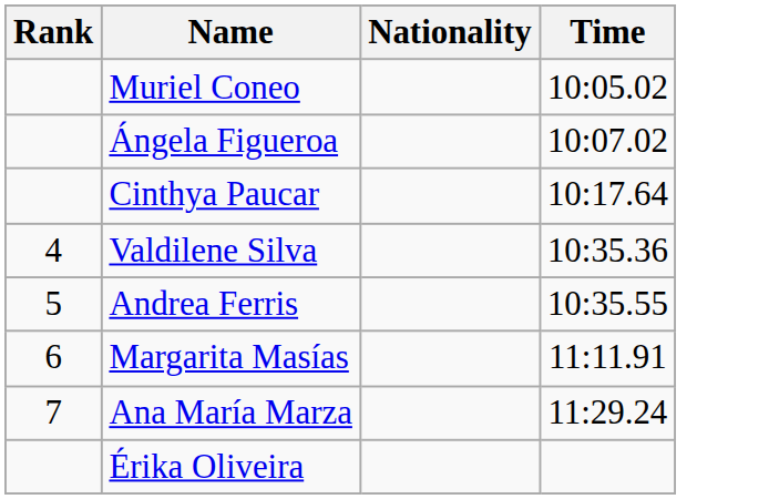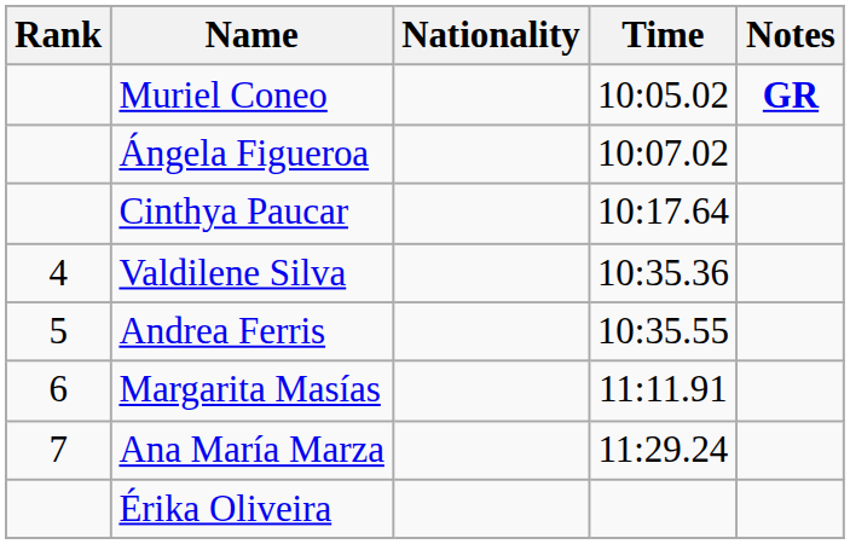+ column: Notes | GR
